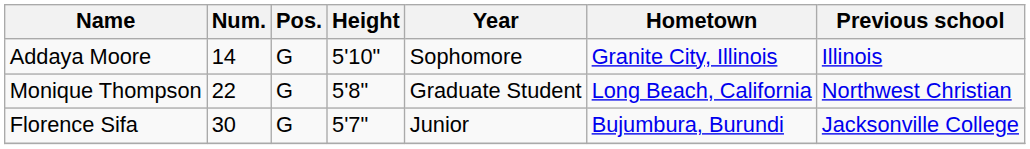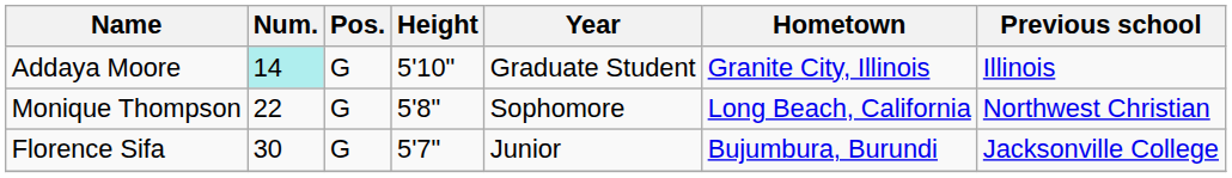Addaya Moore | Num.: no background -> paleturquoise background
Addaya Moore | Year: Sophomore -> Graduate Student
Monique Thompson | Year: Graduate Student -> Sophomore
